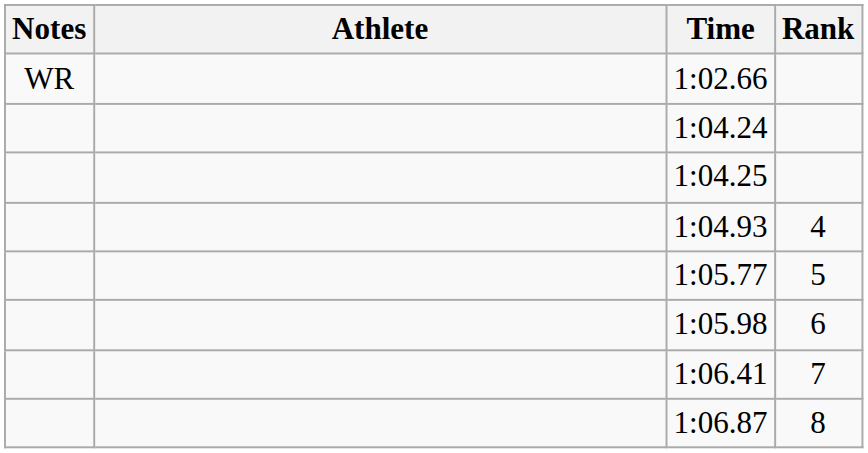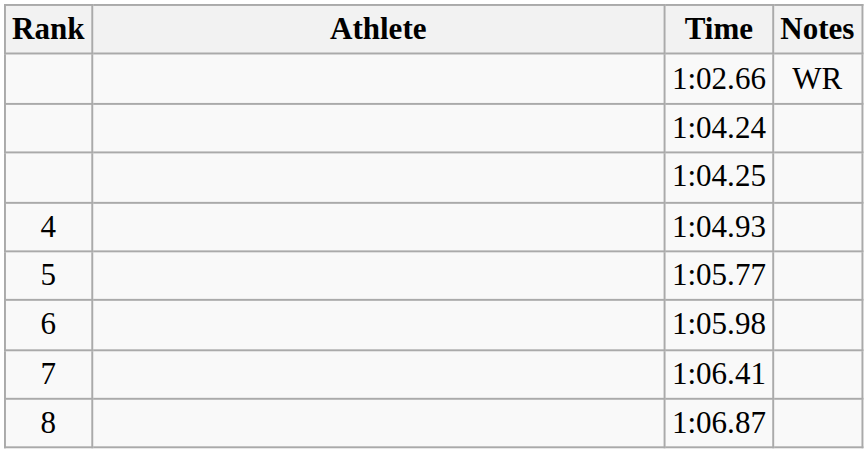columns swapped: Rank <-> Notes
